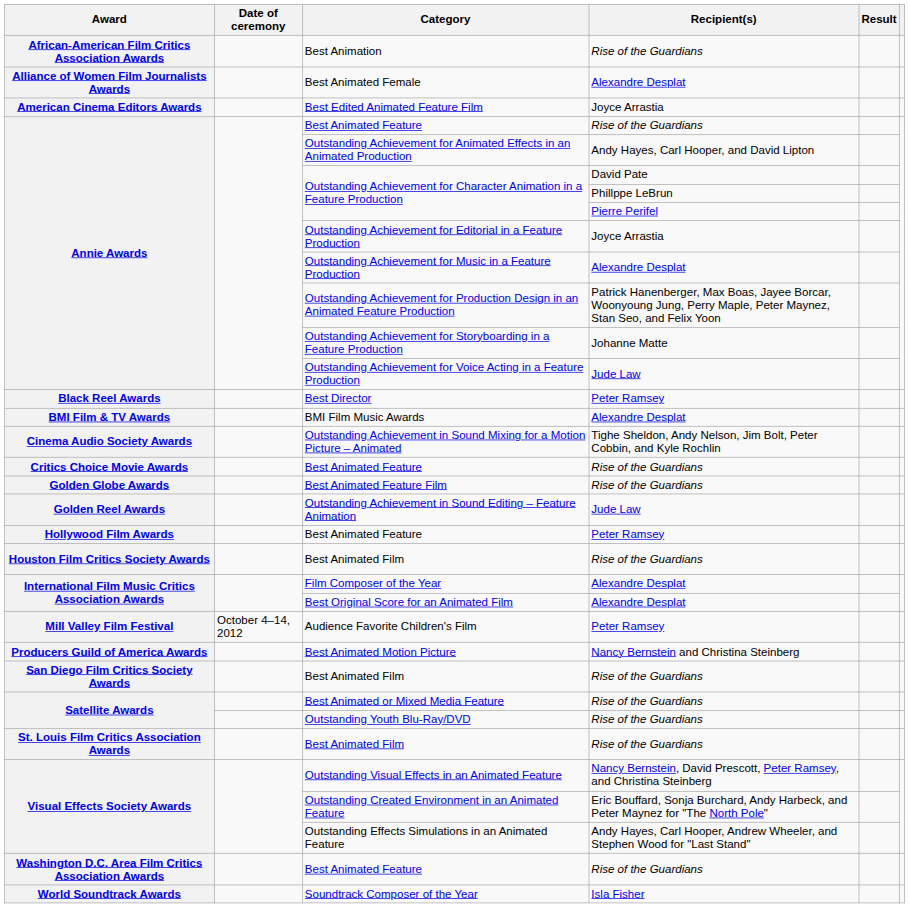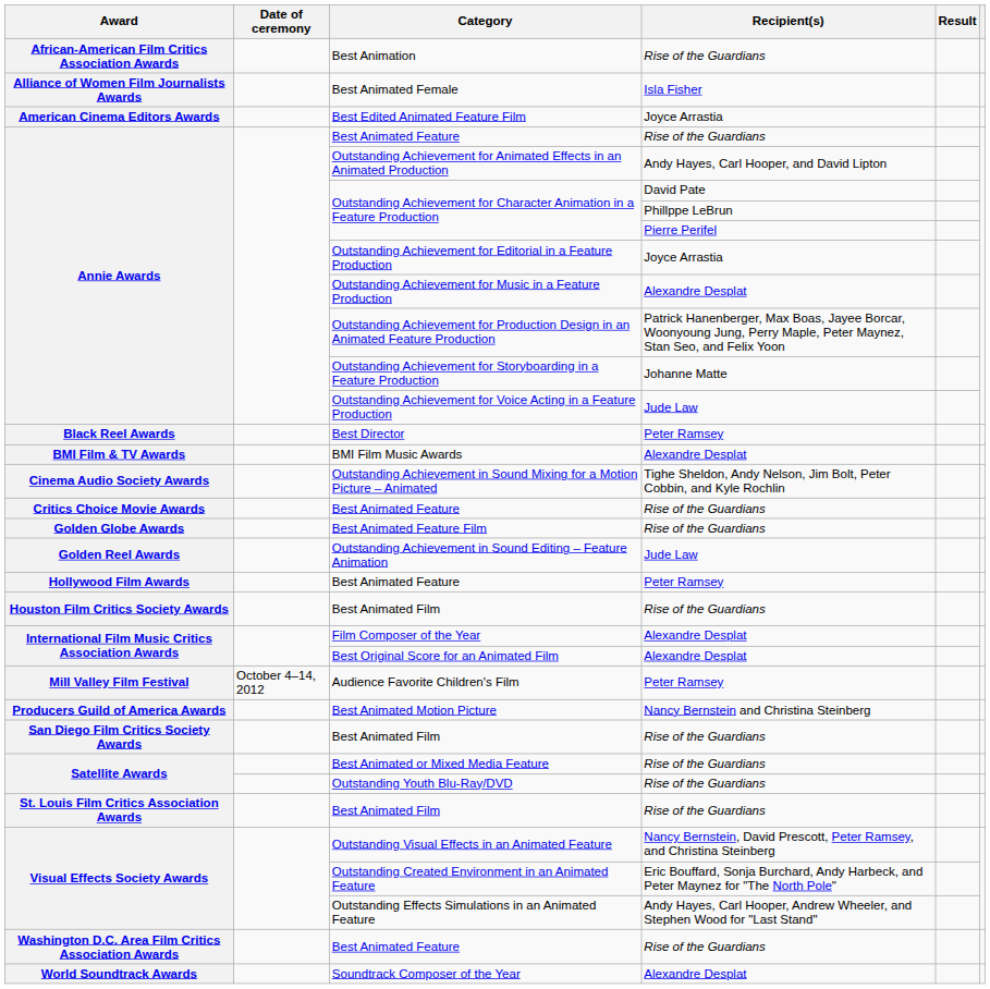Best Animated Female | Recipient(s): Alexandre Desplat -> Isla Fisher
Soundtrack Composer of the Year | Recipient(s): Isla Fisher -> Alexandre Desplat
